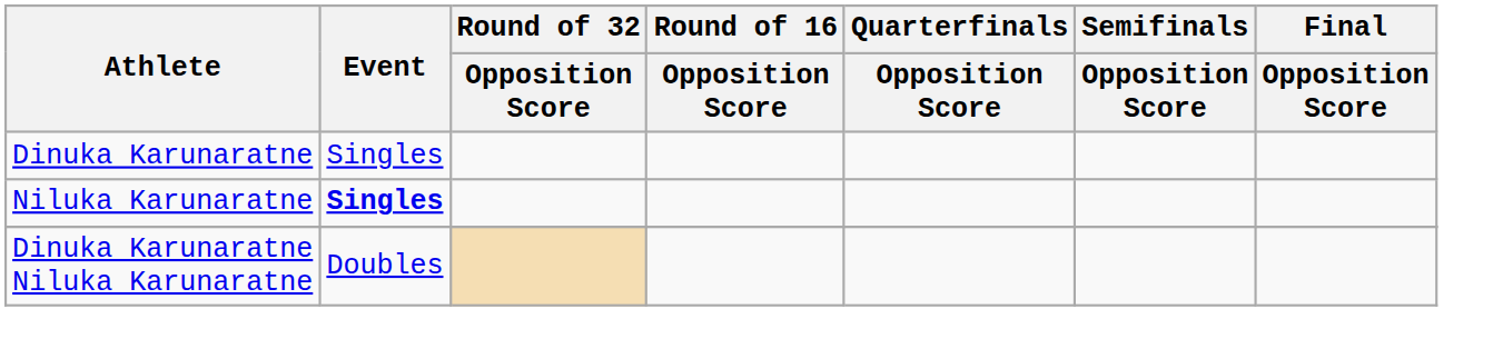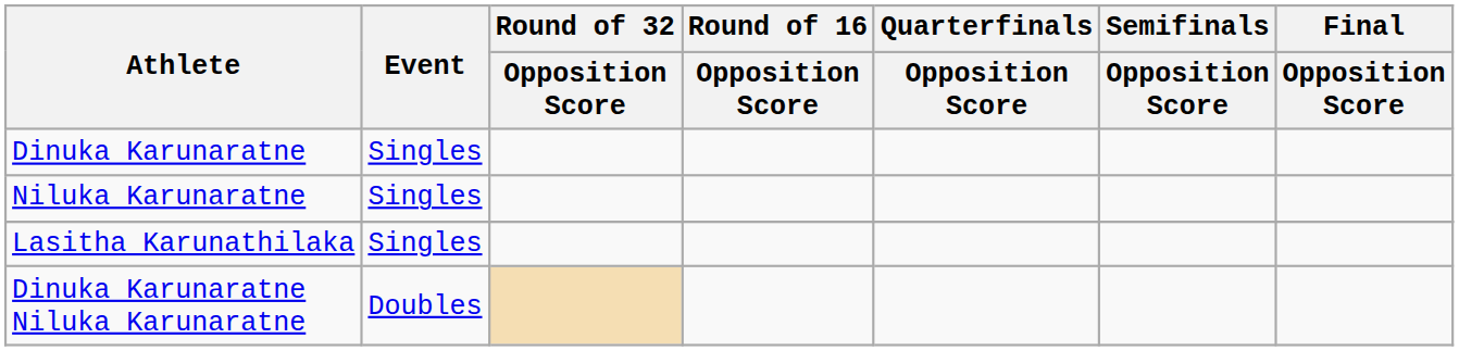Niluka Karunaratne | Event: bold -> normal
+ row: Lasitha Karunathilaka | Singles
